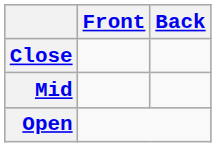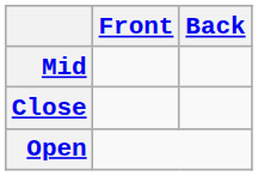rows swapped: Close <-> Mid
